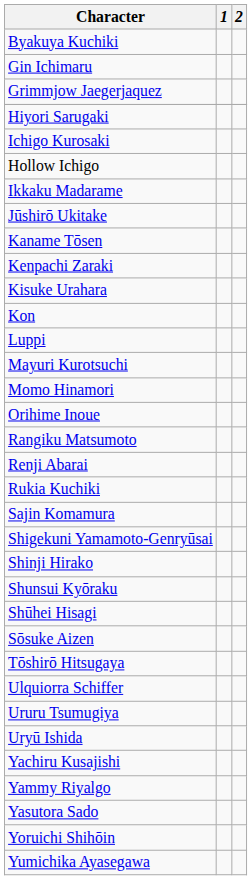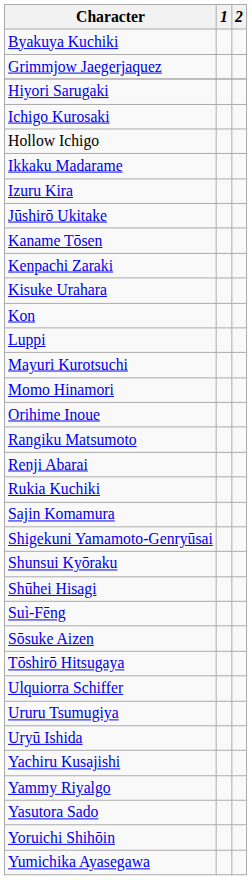- row: Gin Ichimaru
+ row: Izuru Kira
- row: Shinji Hirako
+ row: Suì-Fēng
